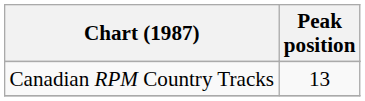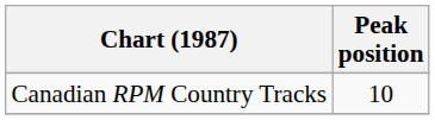Canadian RPM Country Tracks | Peak position: 13 -> 10
